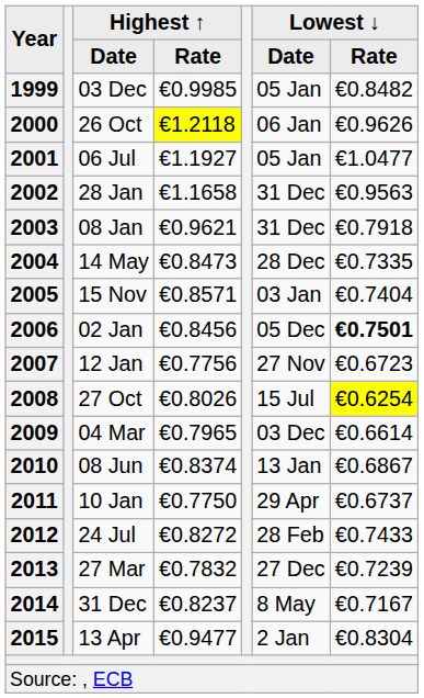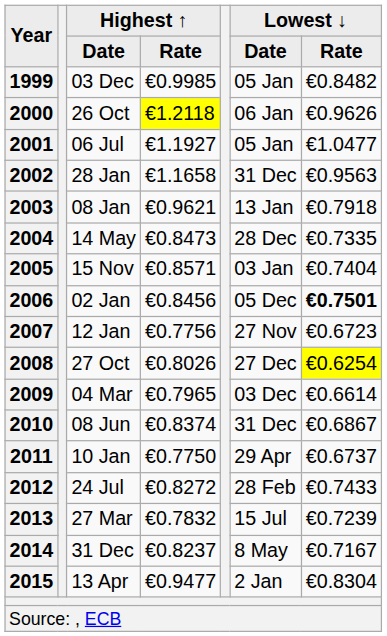08 Jan | Lowest ↓ / Date: 31 Dec -> 13 Jan
27 Oct | Lowest ↓ / Date: 15 Jul -> 27 Dec
08 Jun | Lowest ↓ / Date: 13 Jan -> 31 Dec
27 Mar | Lowest ↓ / Date: 27 Dec -> 15 Jul
